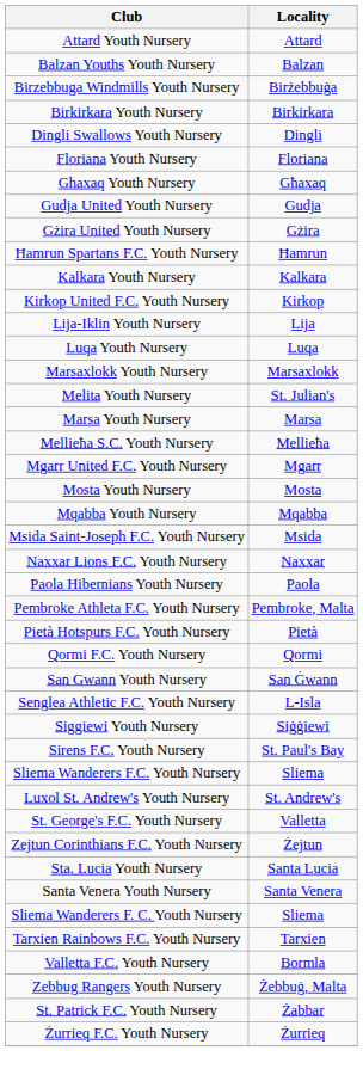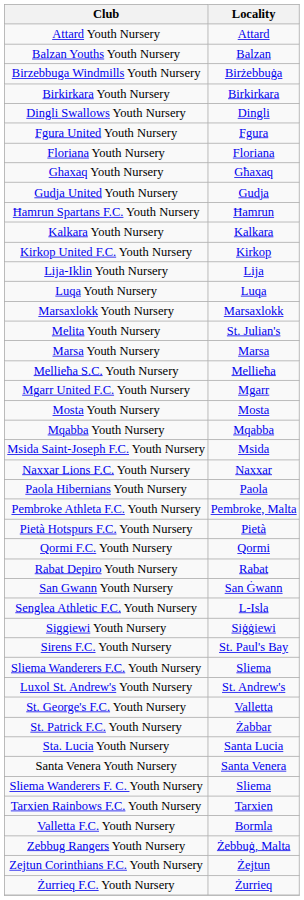+ row: Fgura United Youth Nursery | Fgura
- row: Gżira United Youth Nursery | Gżira
+ row: Rabat Depiro Youth Nursery | Rabat
rows swapped: St. Patrick F.C. Youth Nursery <-> Zejtun Corinthians F.C. Youth Nursery
